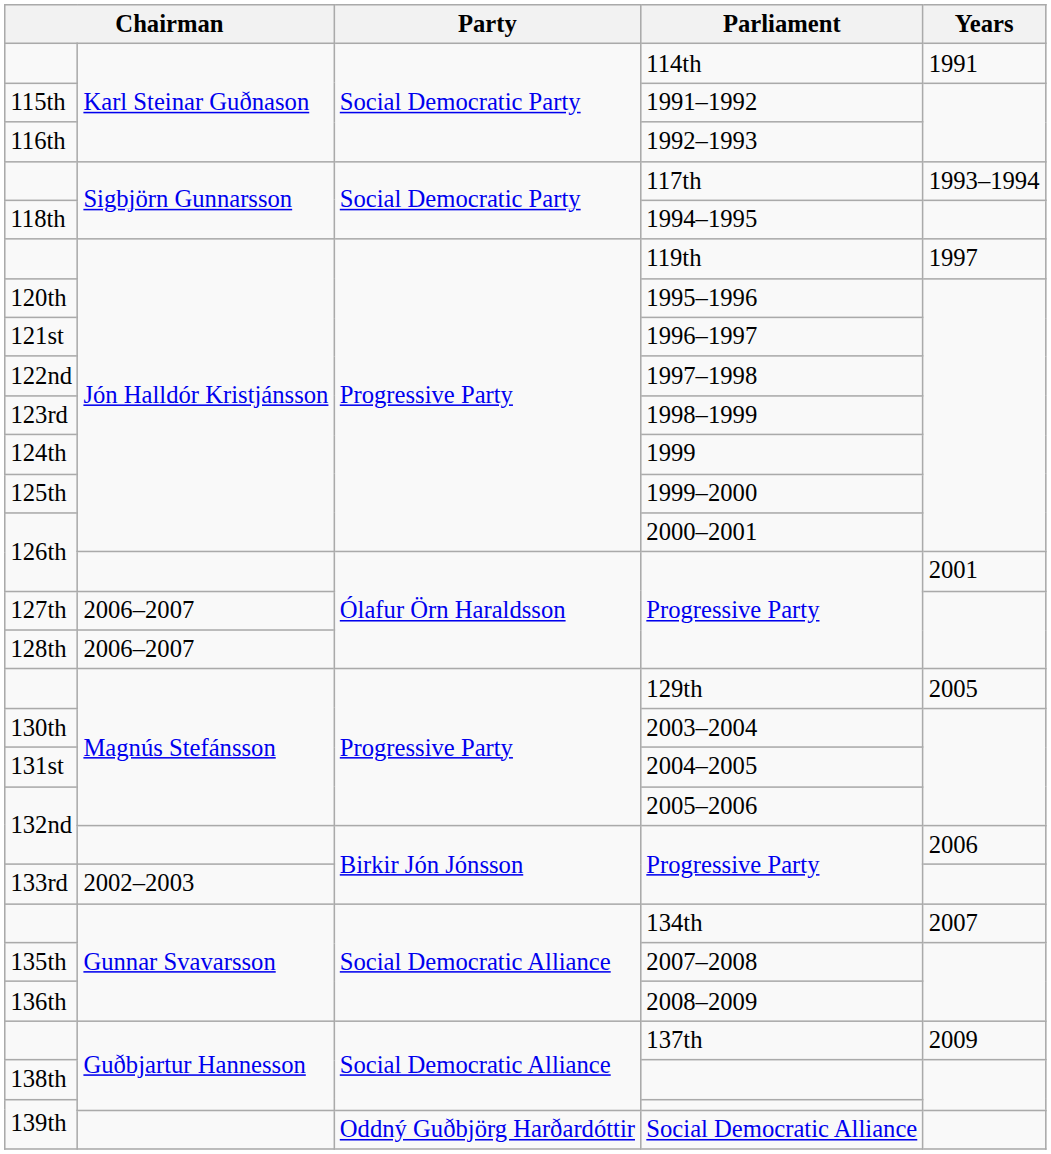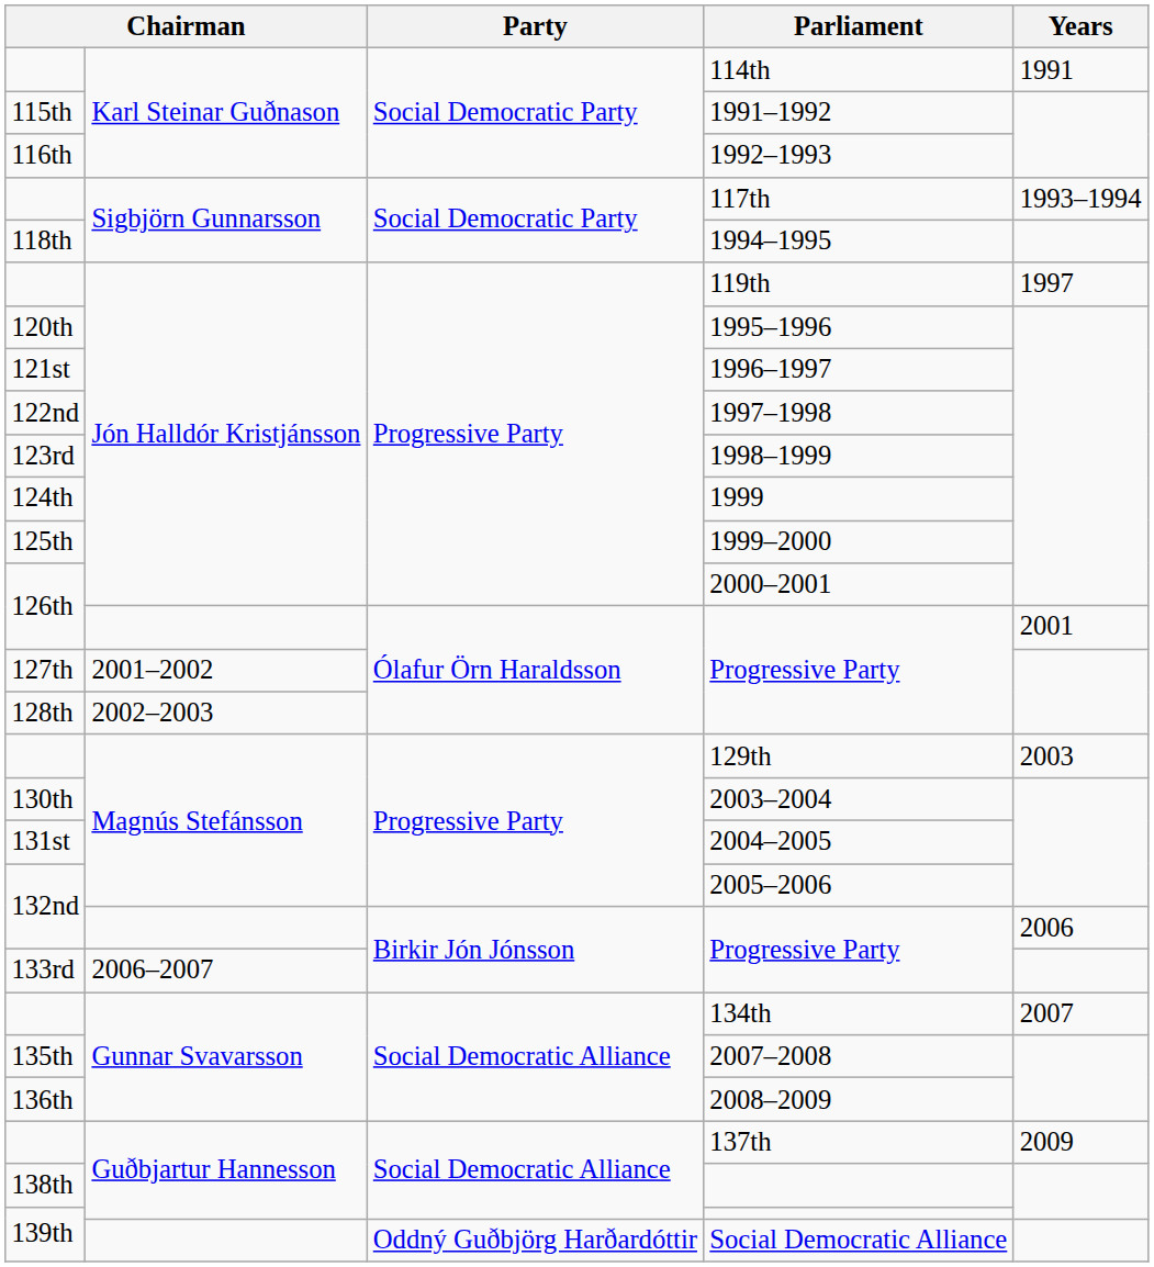127th / Progressive Party | column 2: 2006–2007 -> 2001–2002
128th / Progressive Party | column 2: 2006–2007 -> 2002–2003
129th | Years: 2005 -> 2003
133rd / Progressive Party | column 2: 2002–2003 -> 2006–2007
